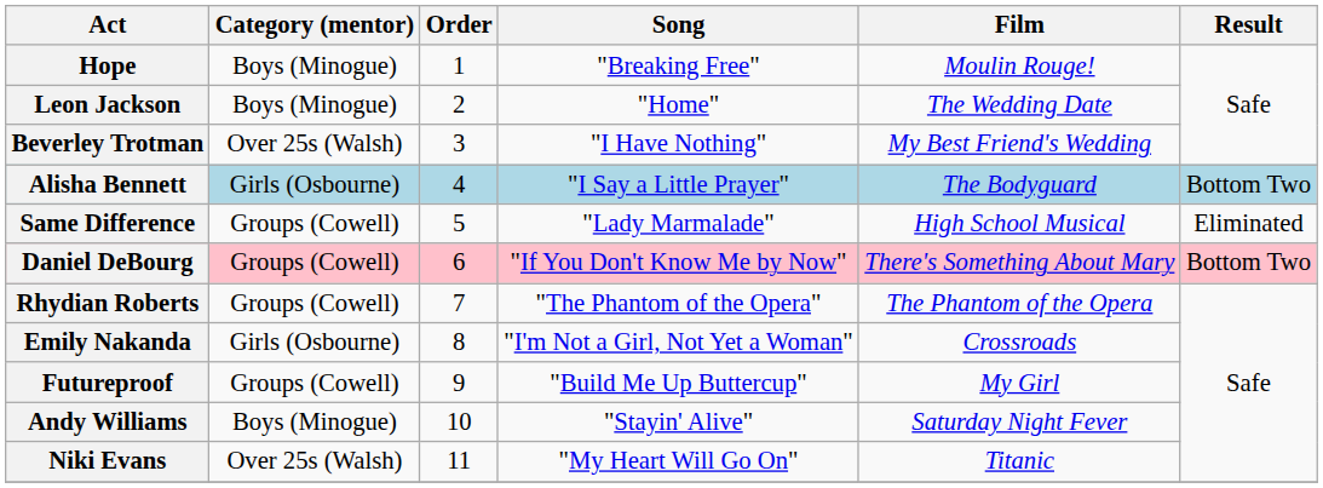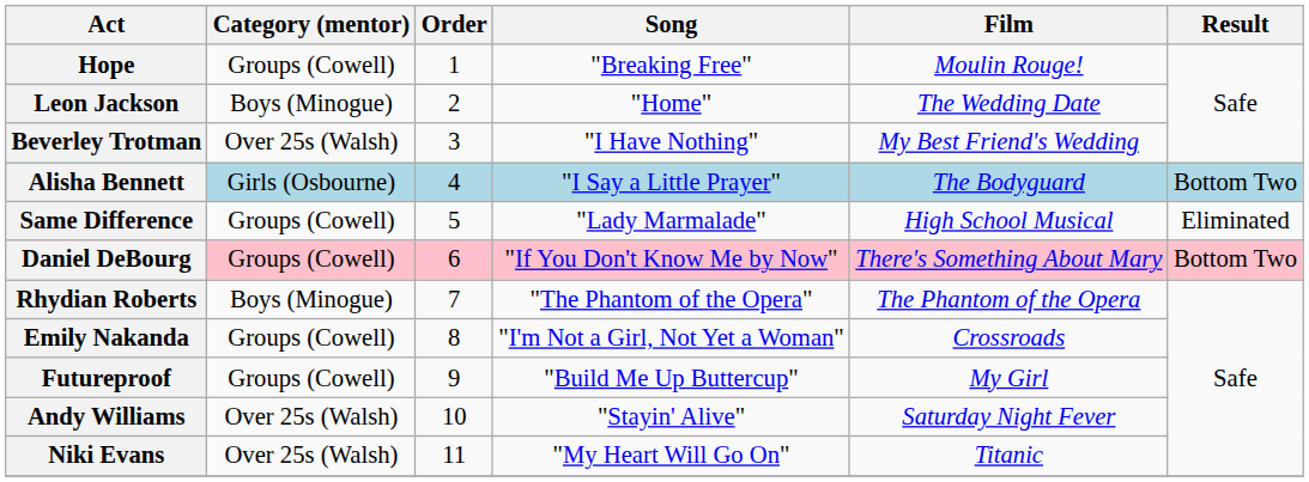Hope | Category (mentor): Boys (Minogue) -> Groups (Cowell)
Rhydian Roberts | Category (mentor): Groups (Cowell) -> Boys (Minogue)
Emily Nakanda | Category (mentor): Girls (Osbourne) -> Groups (Cowell)
Andy Williams | Category (mentor): Boys (Minogue) -> Over 25s (Walsh)
